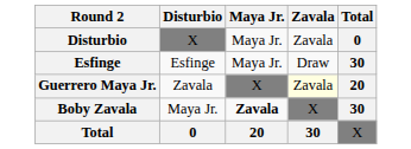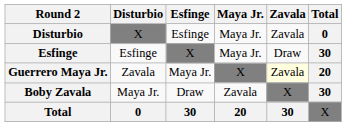+ column: Esfinge | Esfinge | X | Maya Jr. | Draw | 30
Boby Zavala | Maya Jr.: bold -> normal
